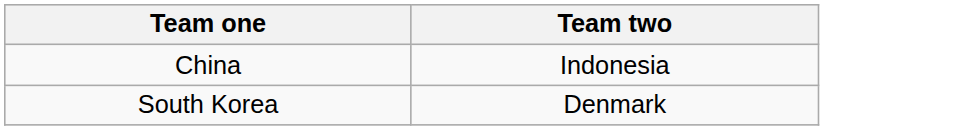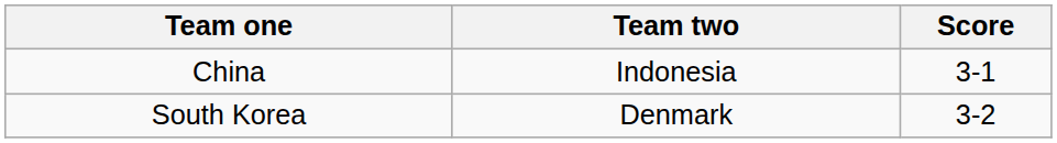+ column: Score | 3-1 | 3-2
